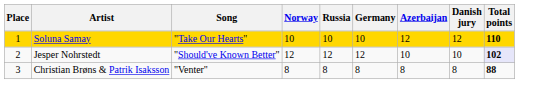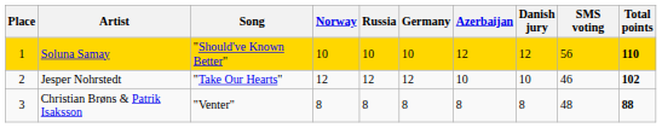+ column: SMS voting | 56 | 46 | 48
Soluna Samay | Song: "Take Our Hearts" -> "Should've Known Better"
Jesper Nohrstedt | Song: "Should've Known Better" -> "Take Our Hearts"
Jesper Nohrstedt | Total points: lavender background -> no background
